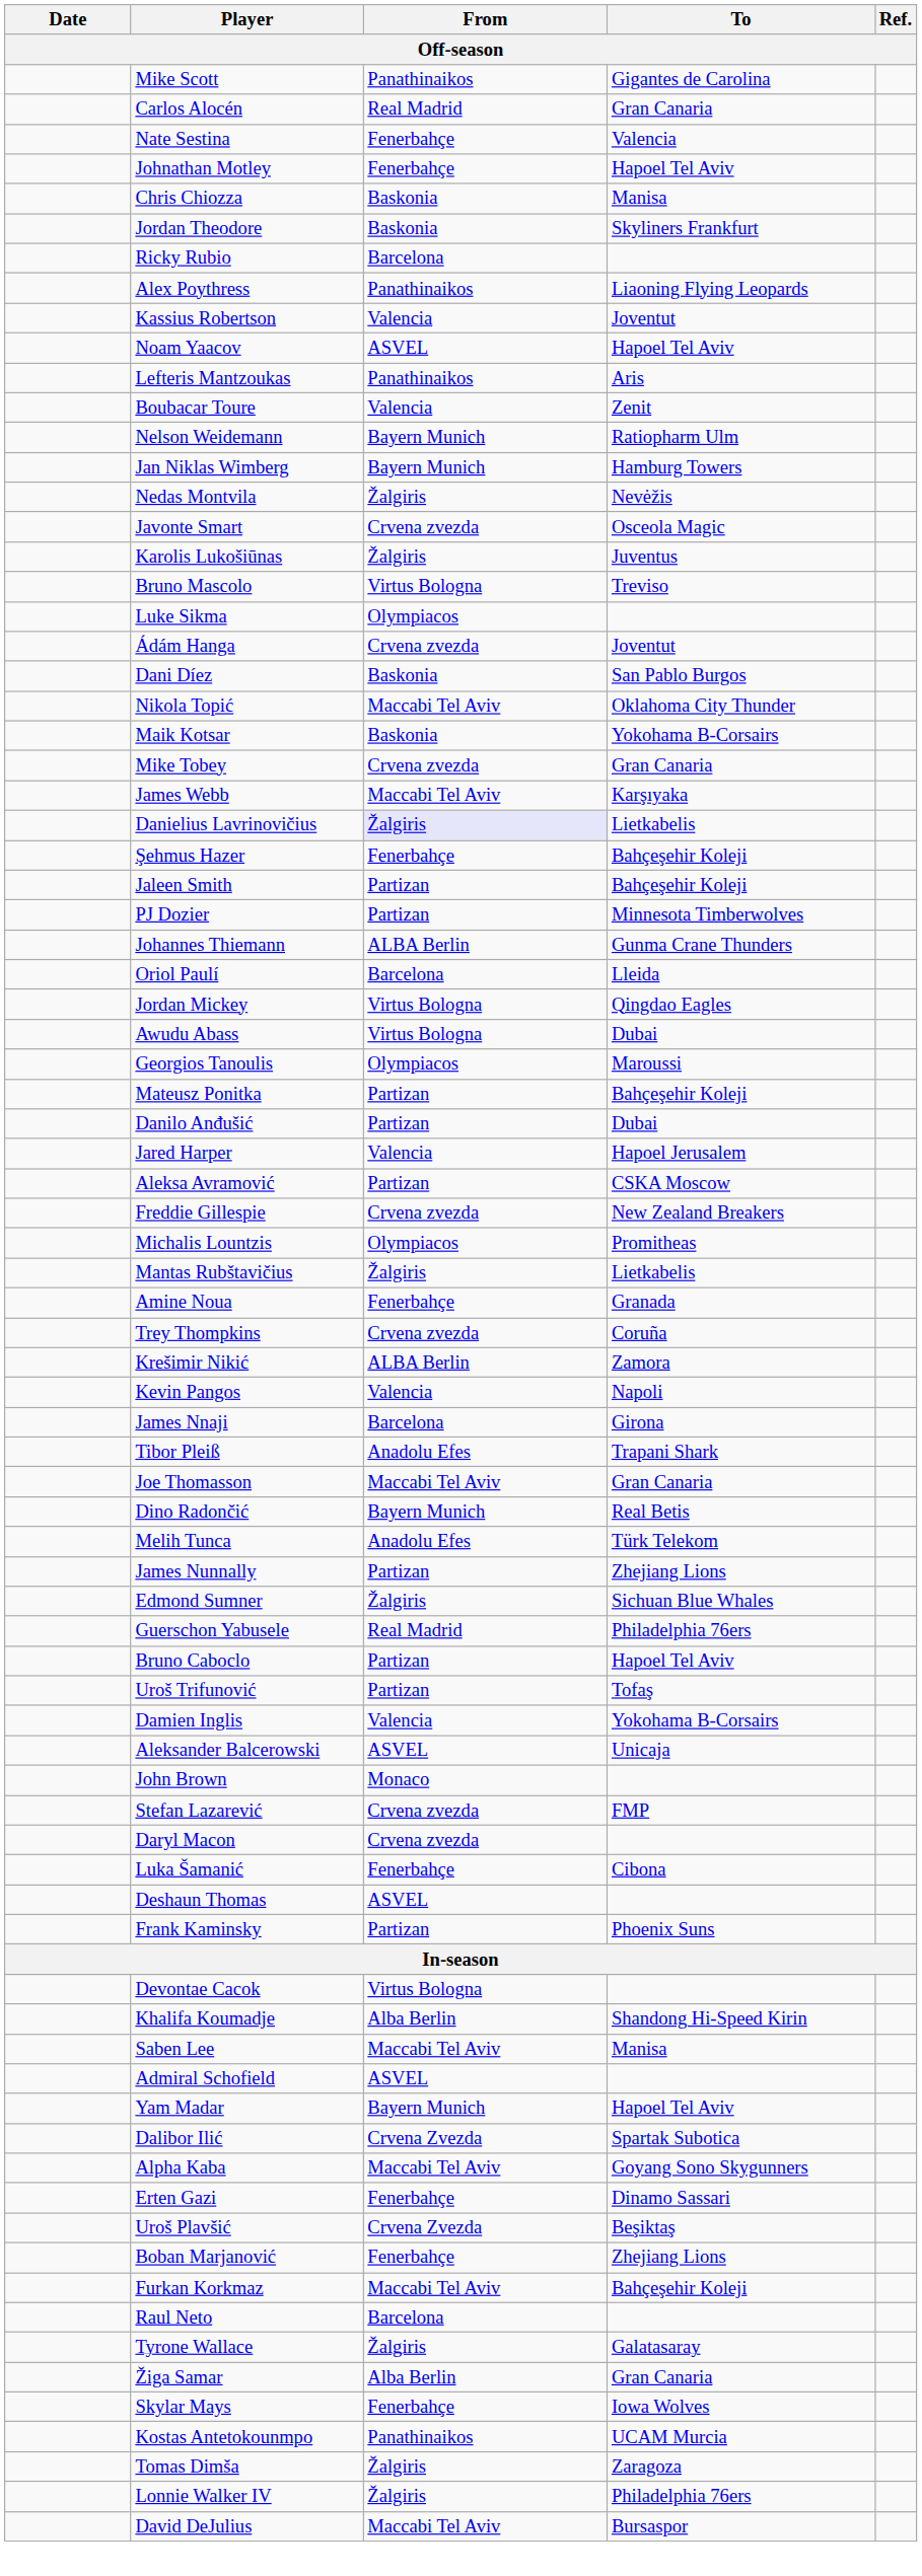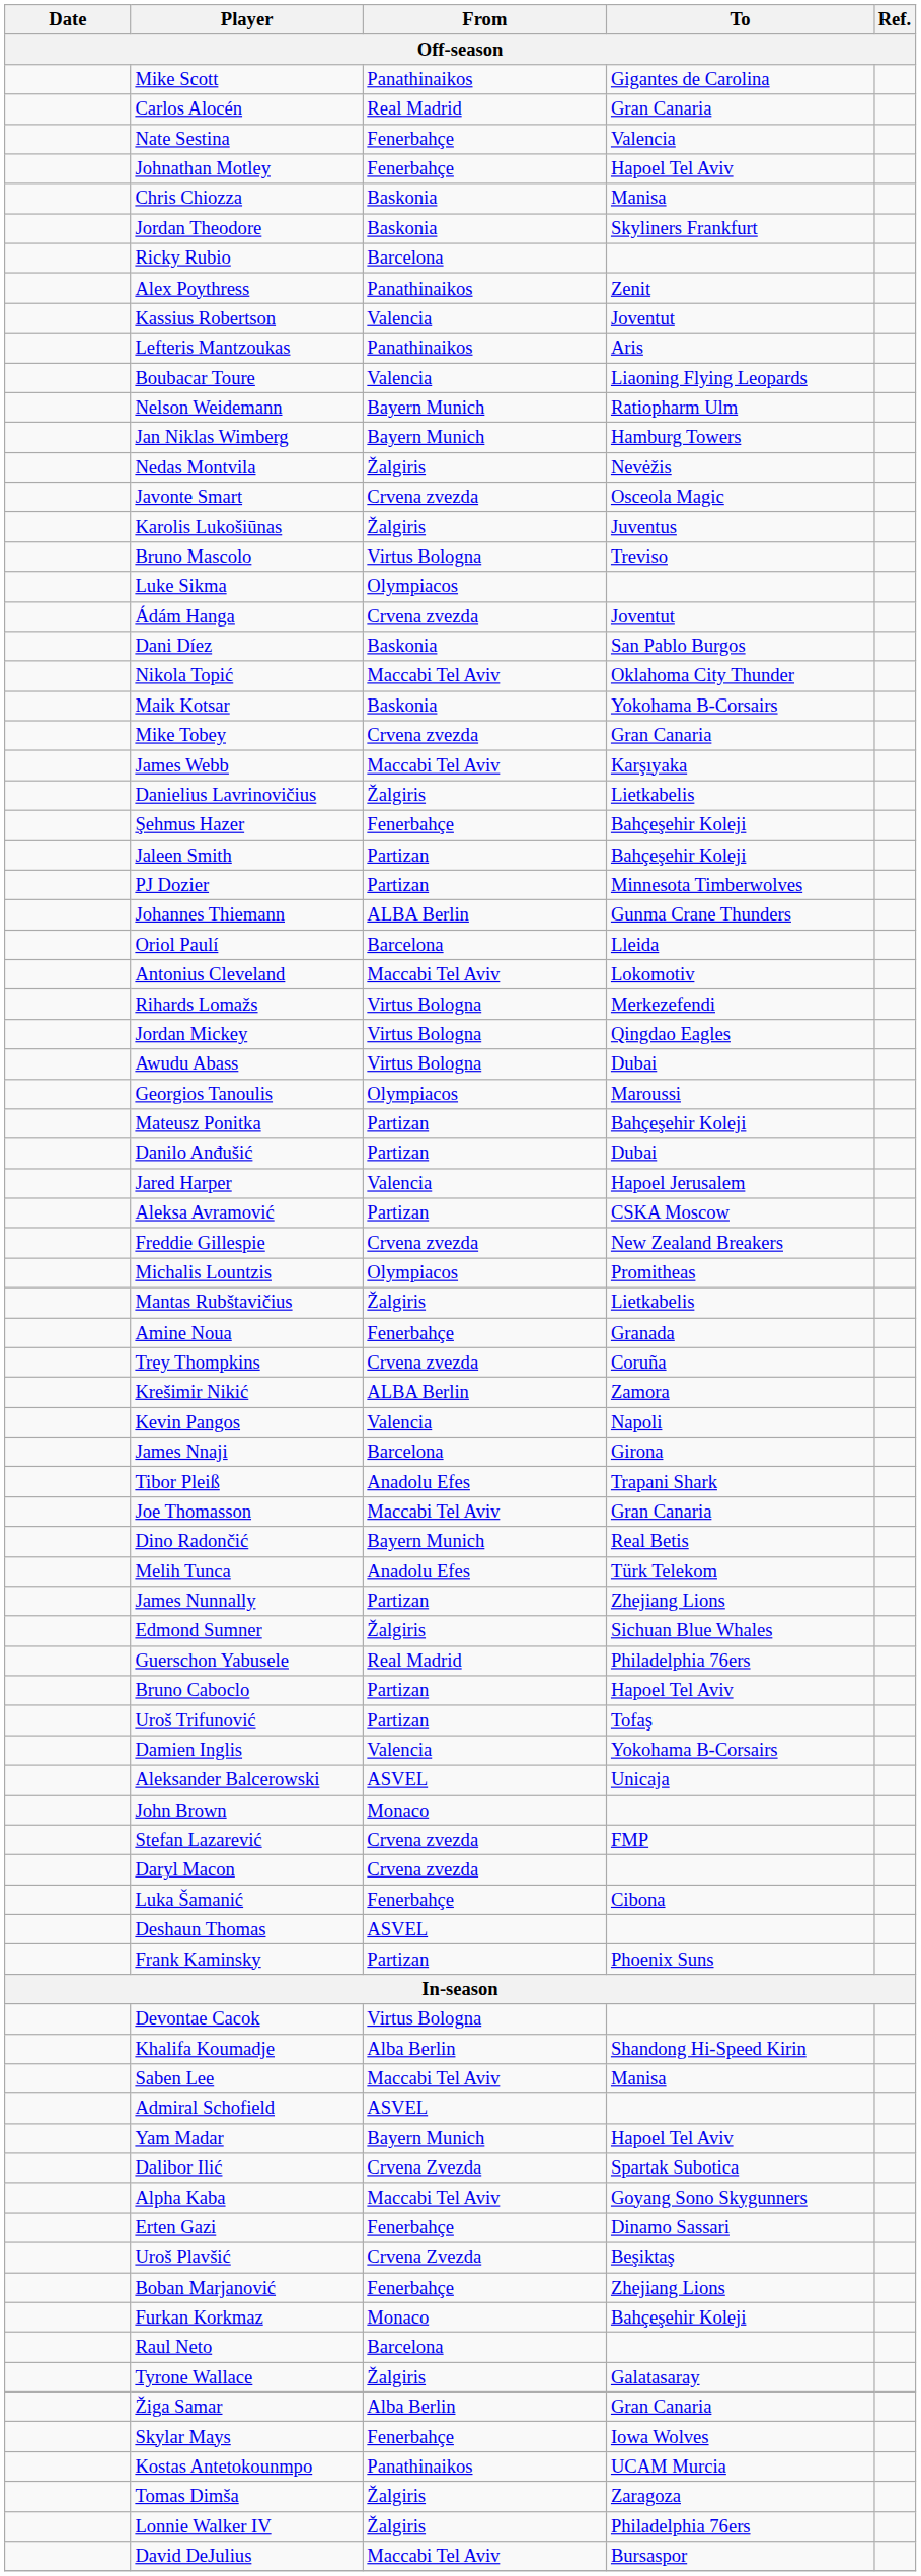Alex Poythress | To: Liaoning Flying Leopards -> Zenit
- row: Noam Yaacov | ASVEL | Hapoel Tel Aviv
Boubacar Toure | To: Zenit -> Liaoning Flying Leopards
Danielius Lavrinovičius | From: lavender background -> no background
+ row: Antonius Cleveland | Maccabi Tel Aviv | Lokomotiv
+ row: Rihards Lomažs | Virtus Bologna | Merkezefendi
Furkan Korkmaz | From: Maccabi Tel Aviv -> Monaco
